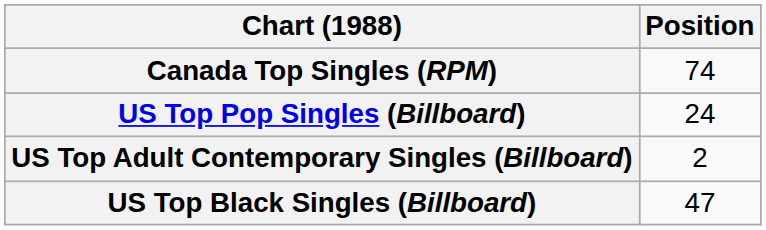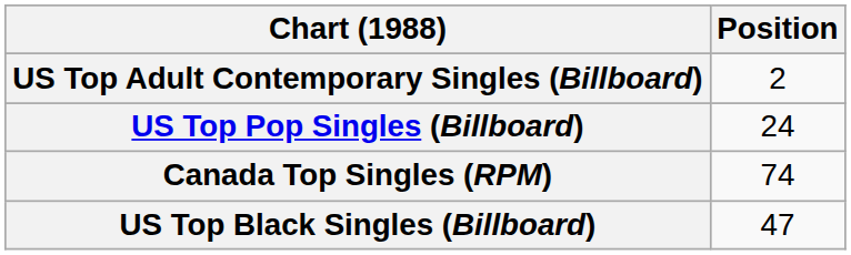rows swapped: Canada Top Singles (RPM) <-> US Top Adult Contemporary Singles (Billboard)
